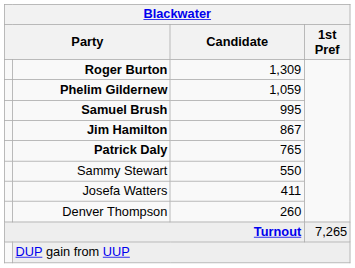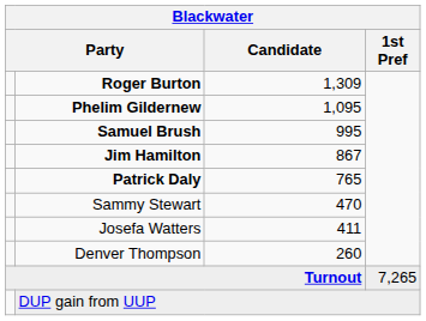Phelim Gildernew | Candidate: 1,059 -> 1,095
Sammy Stewart | Candidate: 550 -> 470
